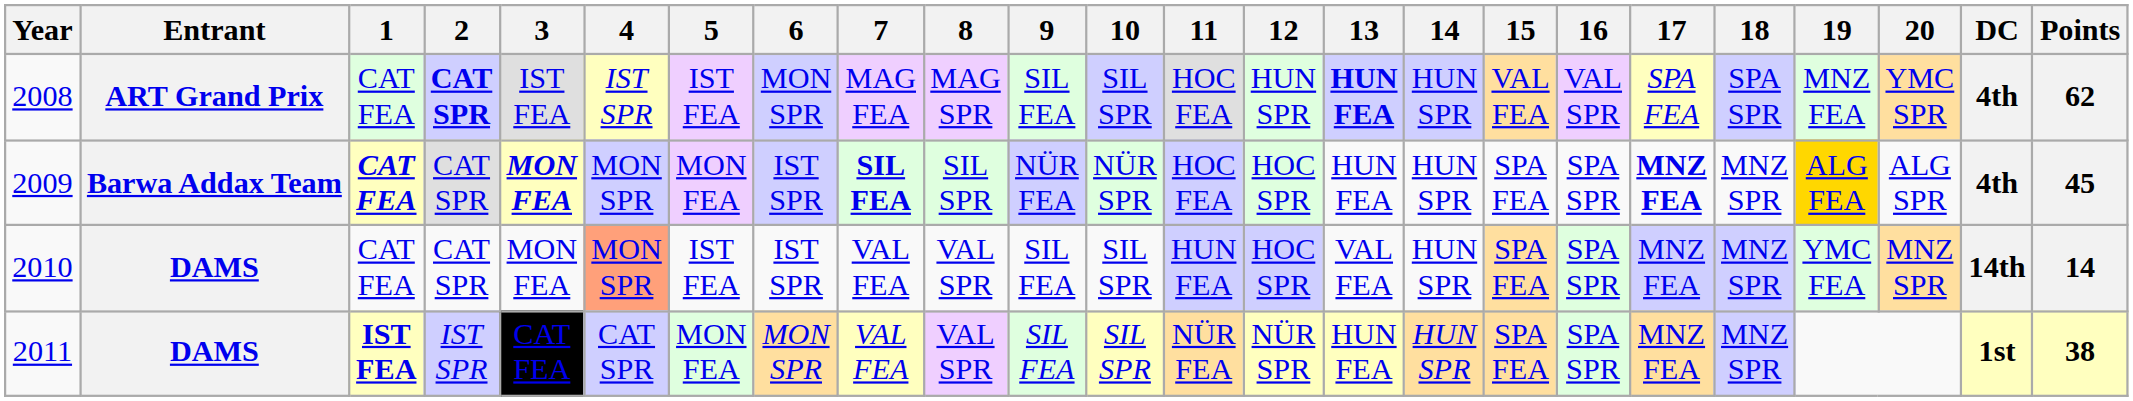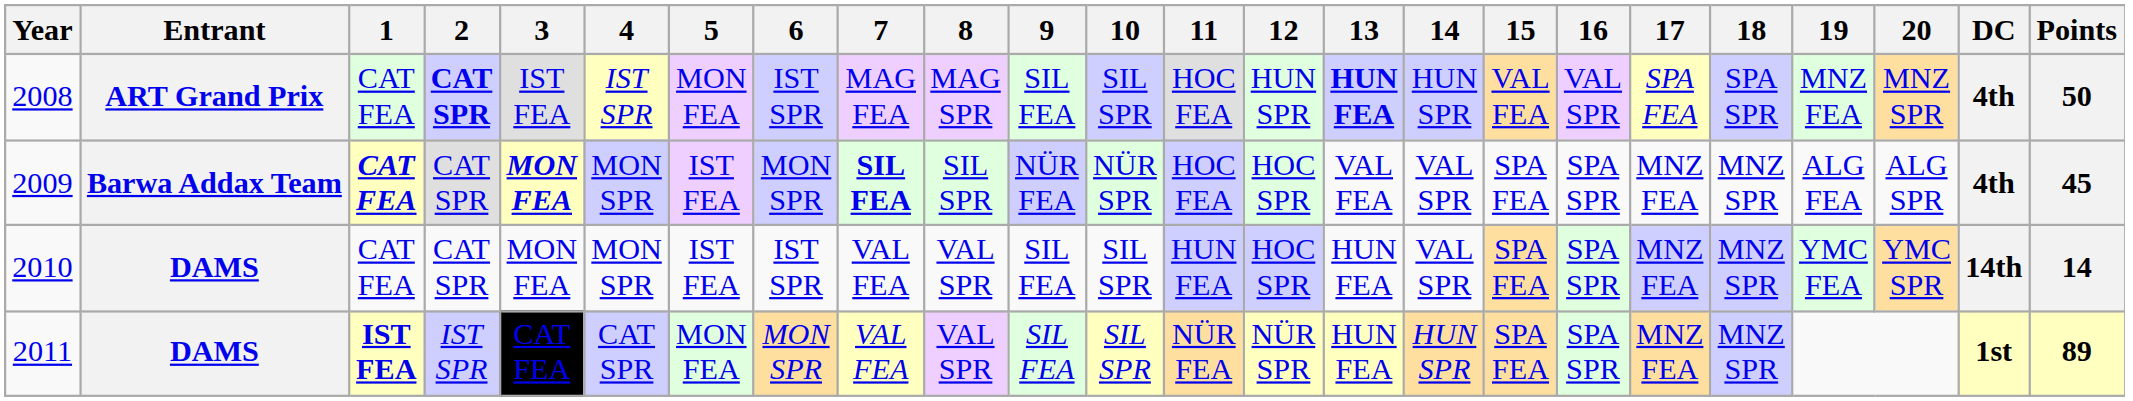2008 | 5: IST FEA -> MON FEA
2008 | 6: MON SPR -> IST SPR
2008 | 20: YMC SPR -> MNZ SPR
2008 | Points: 62 -> 50
2009 | 5: MON FEA -> IST FEA
2009 | 6: IST SPR -> MON SPR
2009 | 13: HUN FEA -> VAL FEA
2009 | 14: HUN SPR -> VAL SPR
2009 | 17: bold -> normal
2009 | 19: gold background -> no background
2010 | 4: lightsalmon background -> no background
2010 | 13: VAL FEA -> HUN FEA
2010 | 14: HUN SPR -> VAL SPR
2010 | 20: MNZ SPR -> YMC SPR
2011 | Points: 38 -> 89
